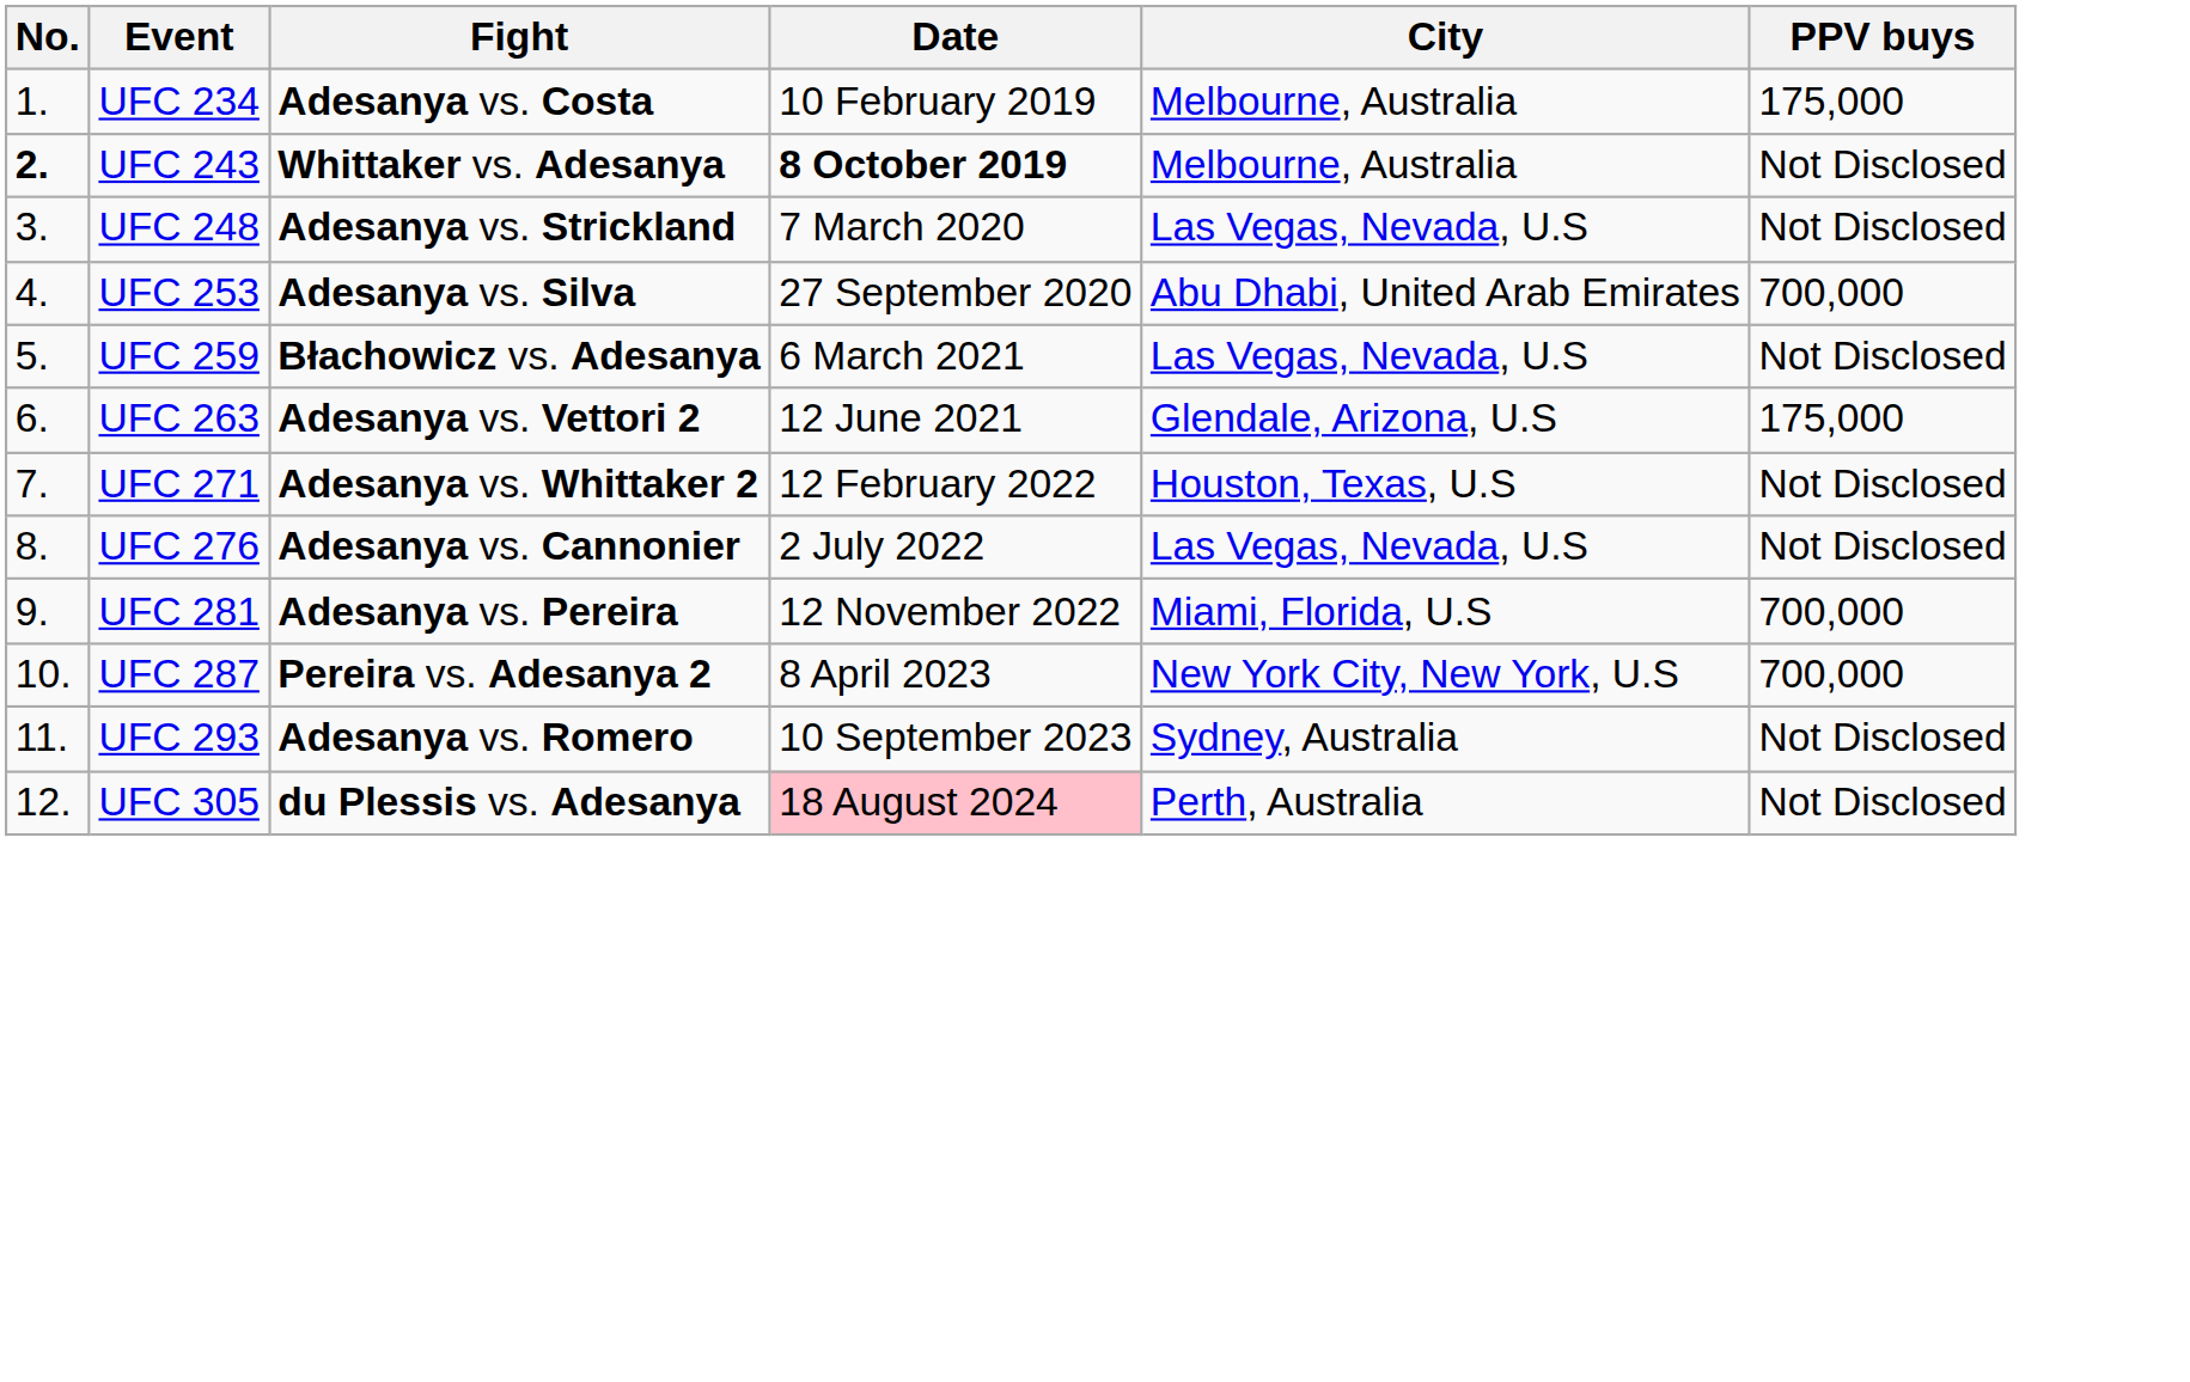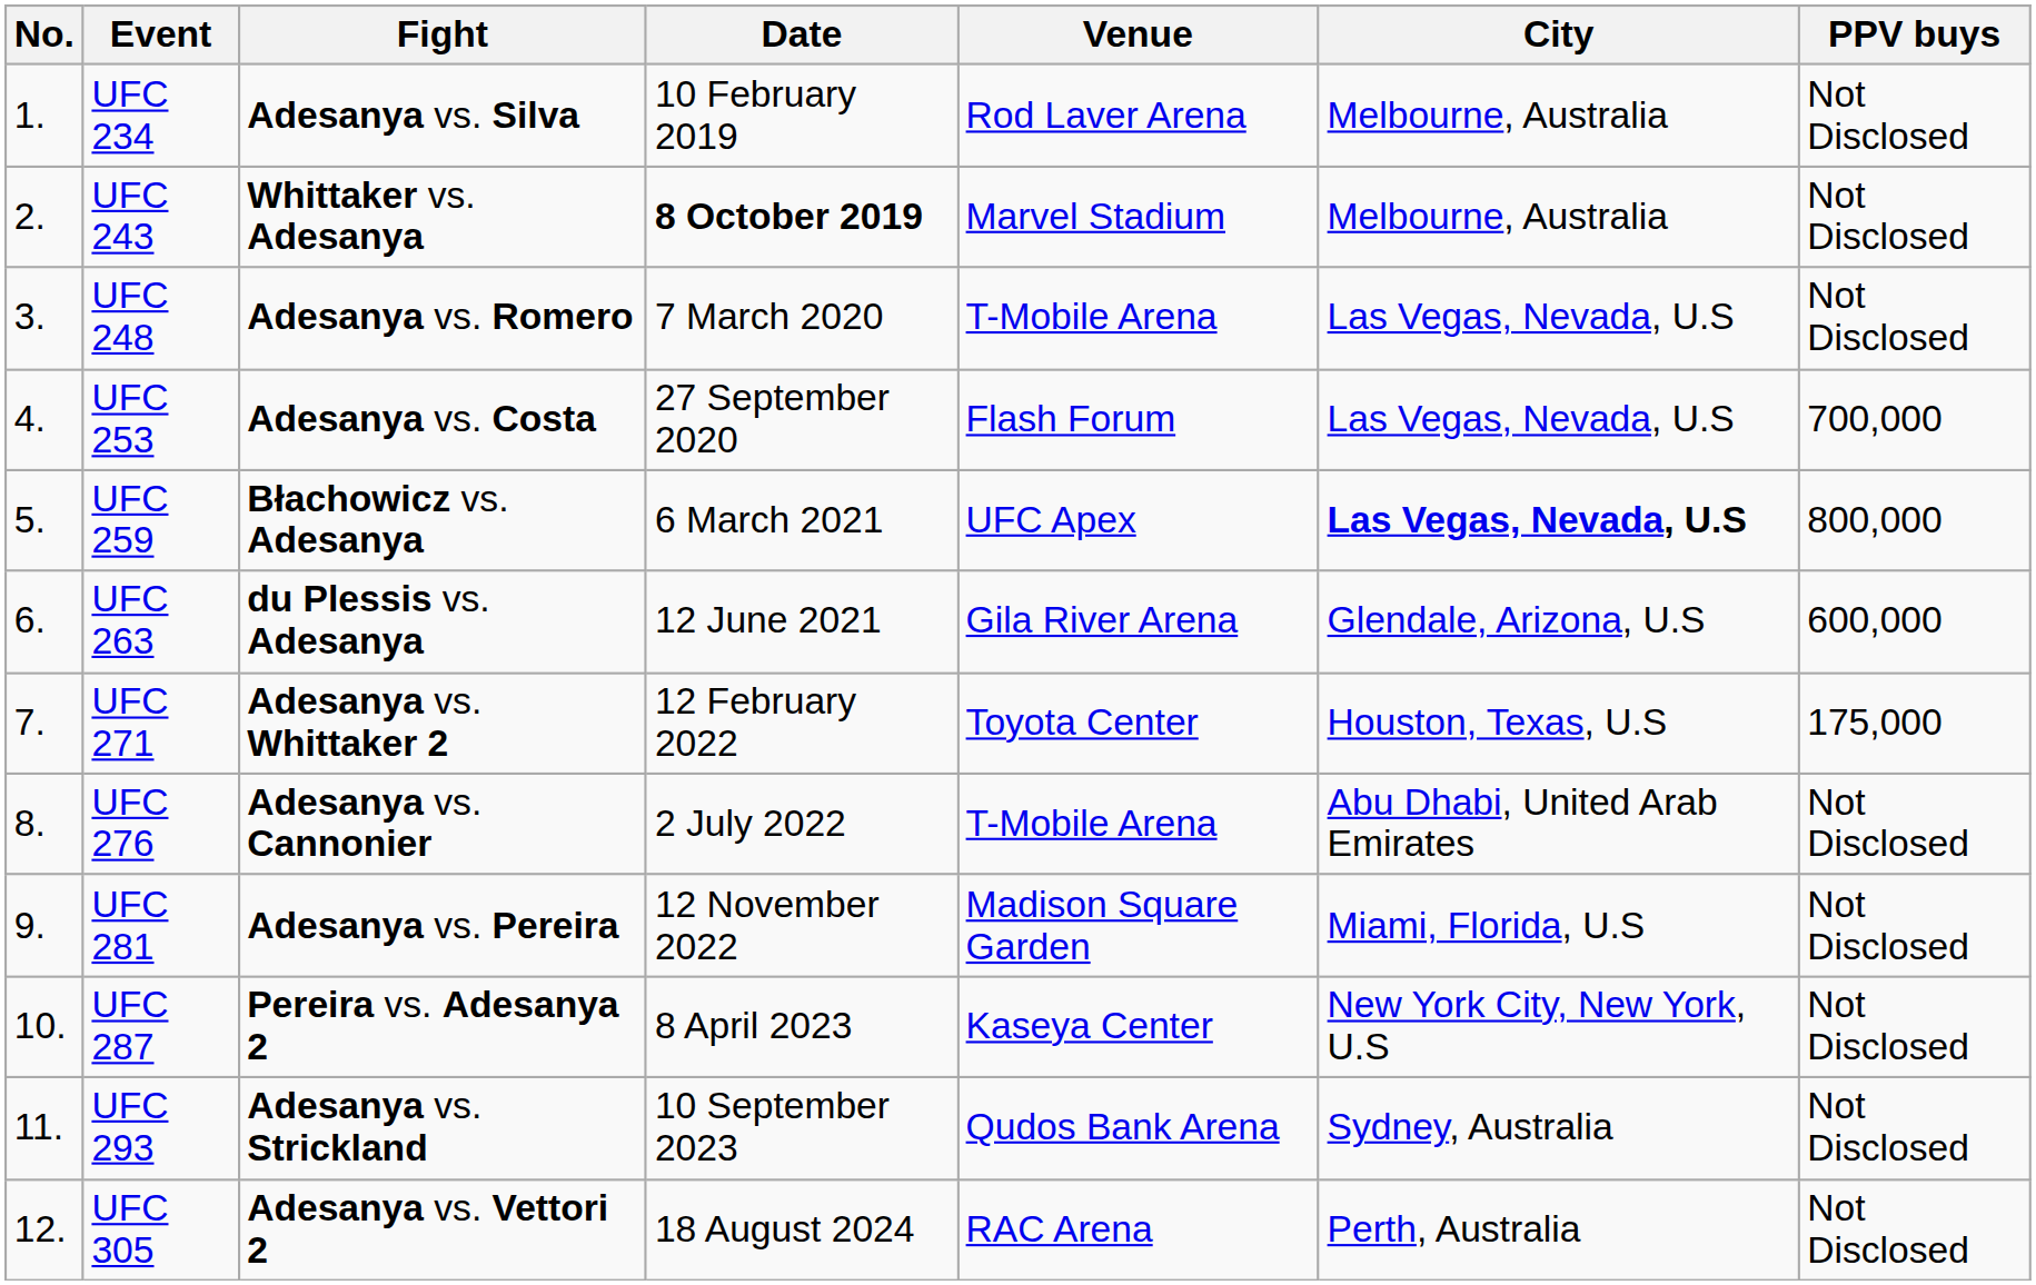+ column: Venue | Rod Laver Arena | Marvel Stadium | T-Mobile Arena | Flash Forum | UFC Apex | Gila River Arena | Toyota Center | T-Mobile Arena | Madison Square Garden | Kaseya Center | Qudos Bank Arena | RAC Arena
UFC 234 | Fight: Adesanya vs. Costa -> Adesanya vs. Silva
UFC 234 | PPV buys: 175,000 -> Not Disclosed
UFC 243 | No.: bold -> normal
UFC 248 | Fight: Adesanya vs. Strickland -> Adesanya vs. Romero
UFC 253 | Fight: Adesanya vs. Silva -> Adesanya vs. Costa
UFC 253 | City: Abu Dhabi, United Arab Emirates -> Las Vegas, Nevada, U.S
UFC 259 | City: normal -> bold
UFC 259 | PPV buys: Not Disclosed -> 800,000
UFC 263 | Fight: Adesanya vs. Vettori 2 -> du Plessis vs. Adesanya
UFC 263 | PPV buys: 175,000 -> 600,000
UFC 271 | PPV buys: Not Disclosed -> 175,000
UFC 276 | City: Las Vegas, Nevada, U.S -> Abu Dhabi, United Arab Emirates
UFC 281 | PPV buys: 700,000 -> Not Disclosed
UFC 287 | PPV buys: 700,000 -> Not Disclosed
UFC 293 | Fight: Adesanya vs. Romero -> Adesanya vs. Strickland
UFC 305 | Fight: du Plessis vs. Adesanya -> Adesanya vs. Vettori 2
UFC 305 | Date: pink background -> no background
